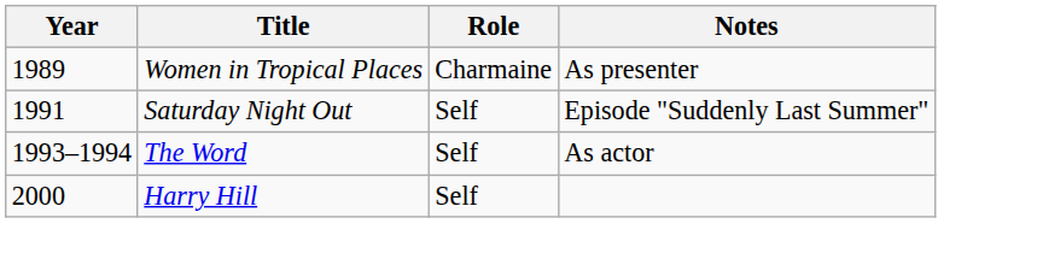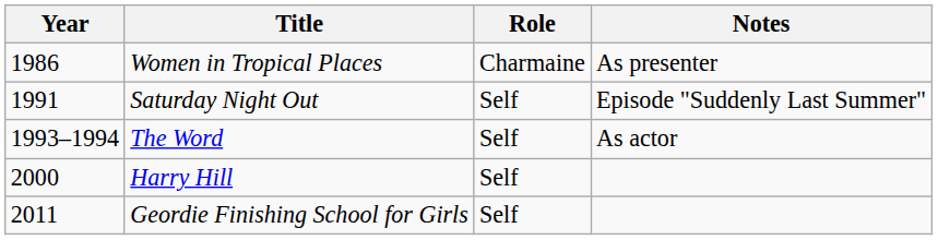Women in Tropical Places | Year: 1989 -> 1986
+ row: 2011 | Geordie Finishing School for Girls | Self
